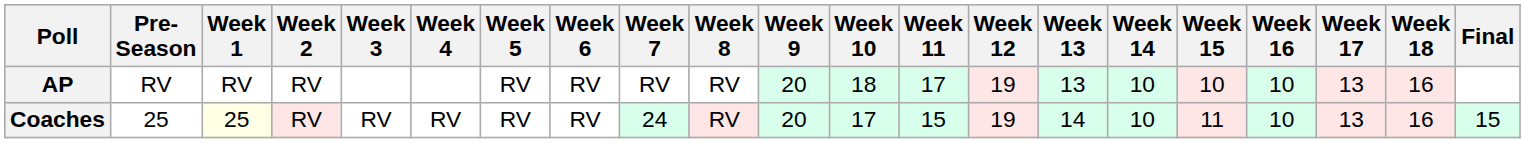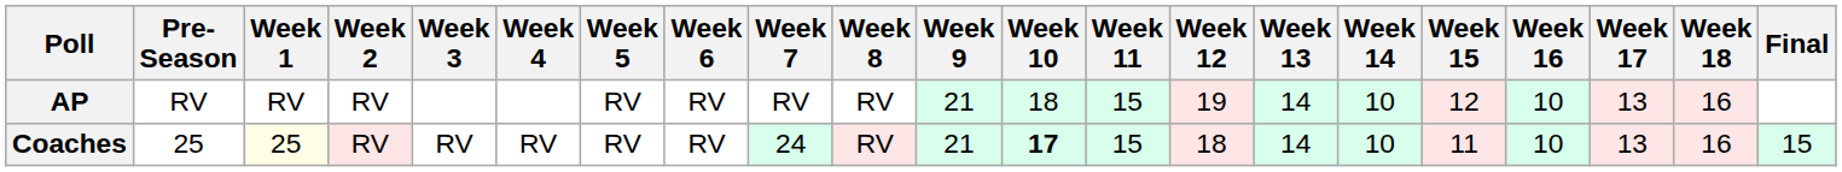AP | Week 9: 20 -> 21
AP | Week 11: 17 -> 15
AP | Week 13: 13 -> 14
AP | Week 15: 10 -> 12
Coaches | Week 9: 20 -> 21
Coaches | Week 10: normal -> bold
Coaches | Week 12: 19 -> 18
